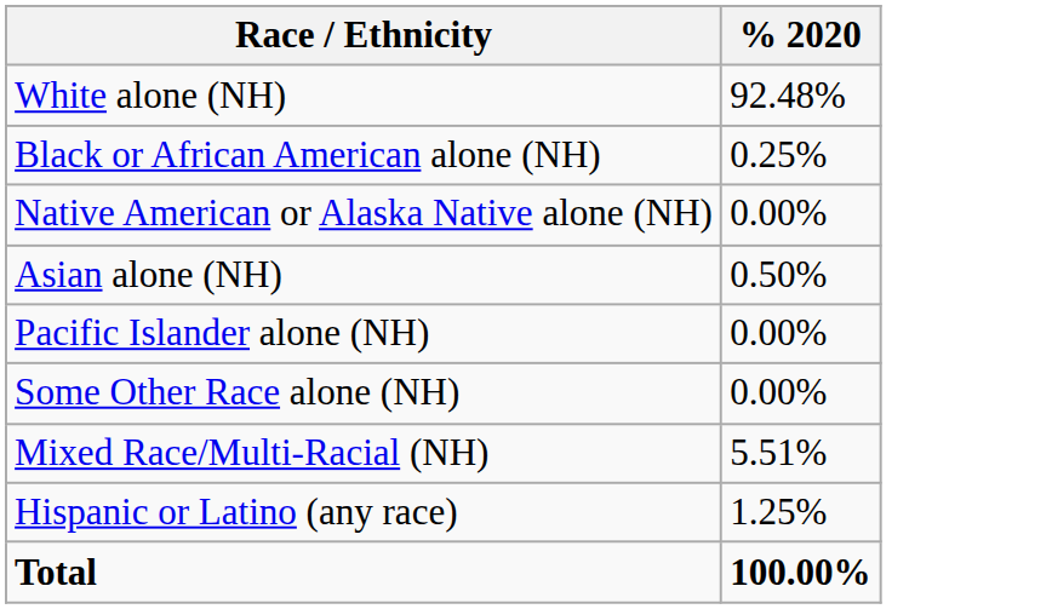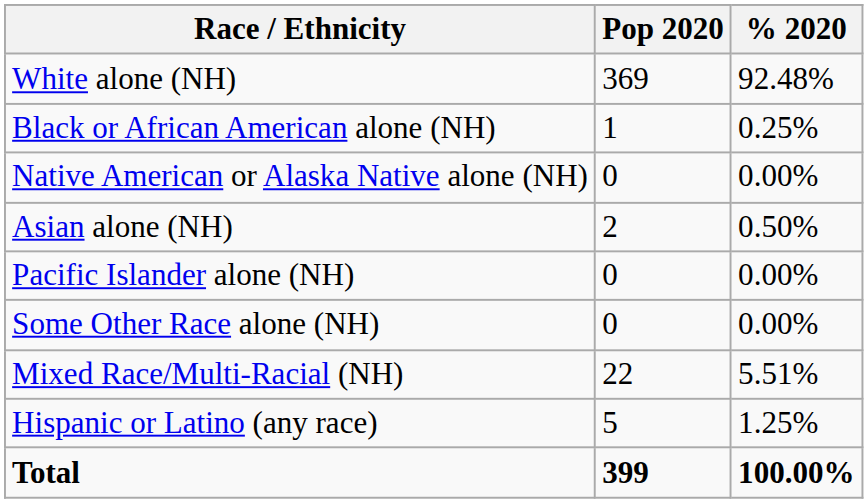+ column: Pop 2020 | 369 | 1 | 0 | 2 | 0 | 0 | 22 | 5 | 399
